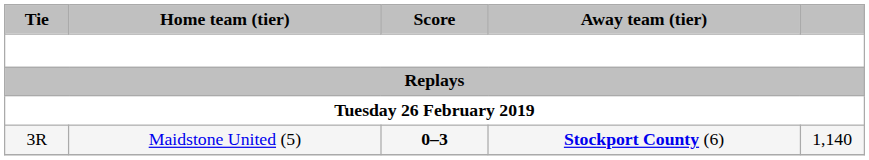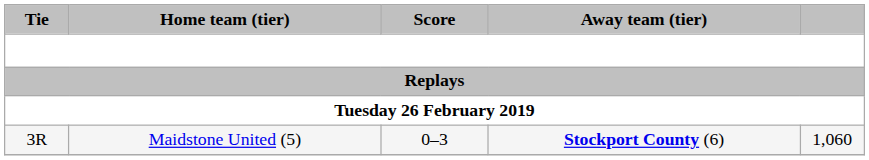3R | Score: bold -> normal
3R | column 5: 1,140 -> 1,060
